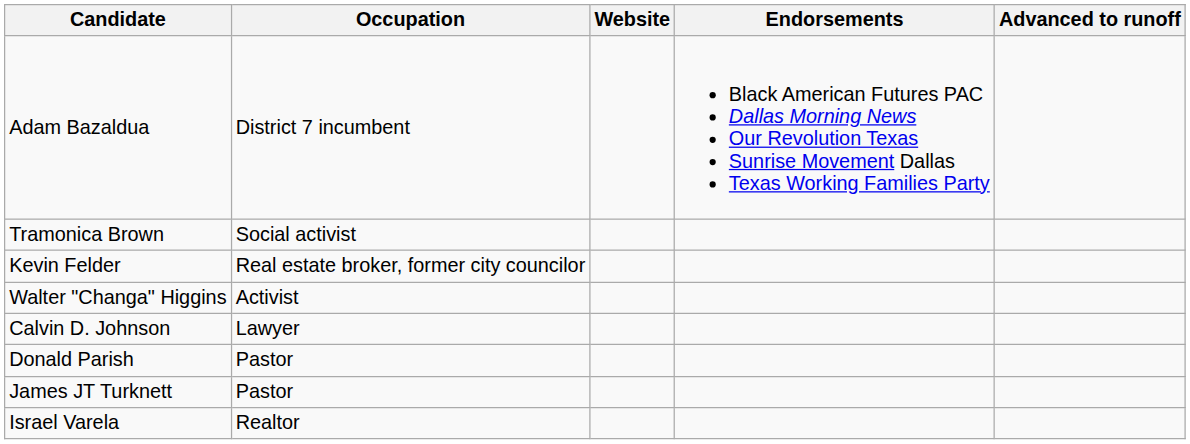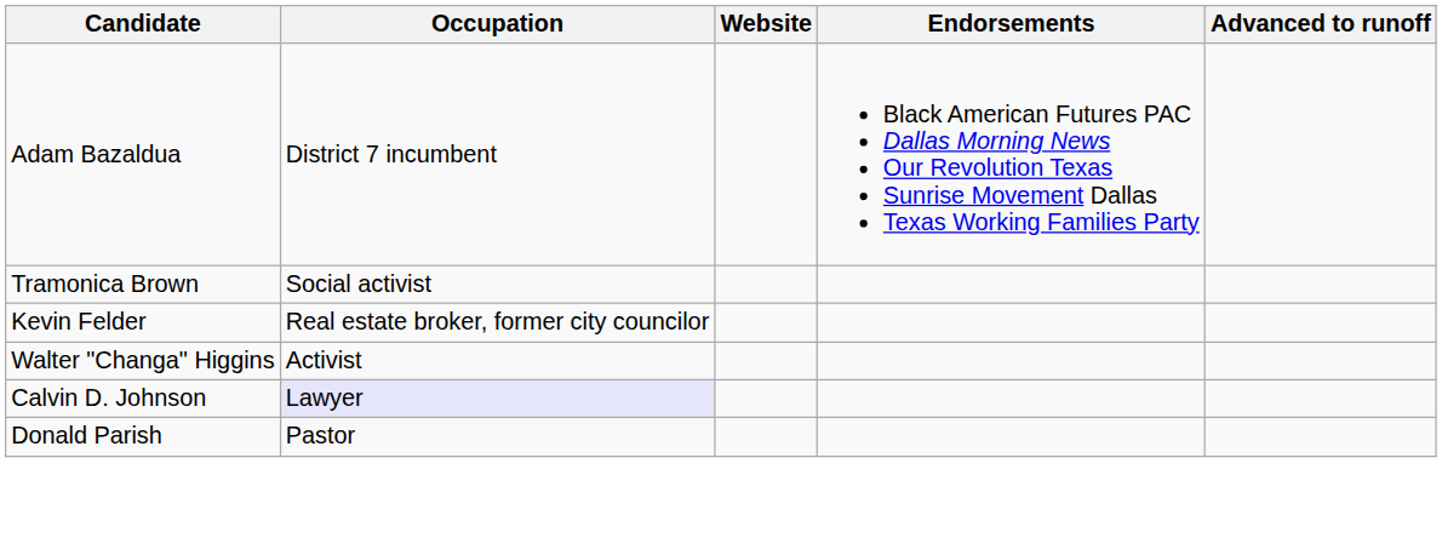Calvin D. Johnson | Occupation: no background -> lavender background
- row: James JT Turknett | Pastor
- row: Israel Varela | Realtor
